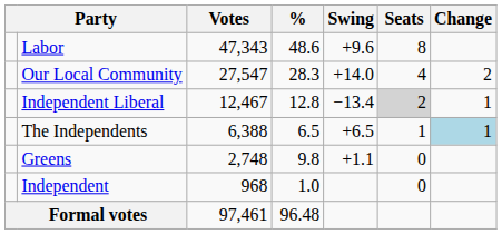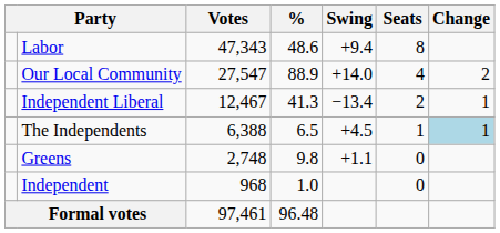Labor | Swing: +9.6 -> +9.4
Our Local Community | %: 28.3 -> 88.9
Independent Liberal | %: 12.8 -> 41.3
Independent Liberal | Seats: lightgrey background -> no background
The Independents | Swing: +6.5 -> +4.5
